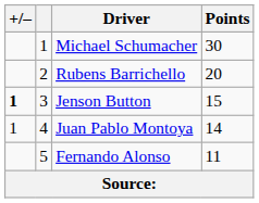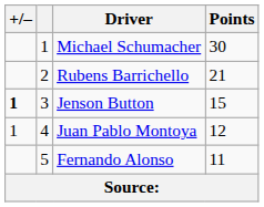Rubens Barrichello | Points: 20 -> 21
Juan Pablo Montoya | Points: 14 -> 12
